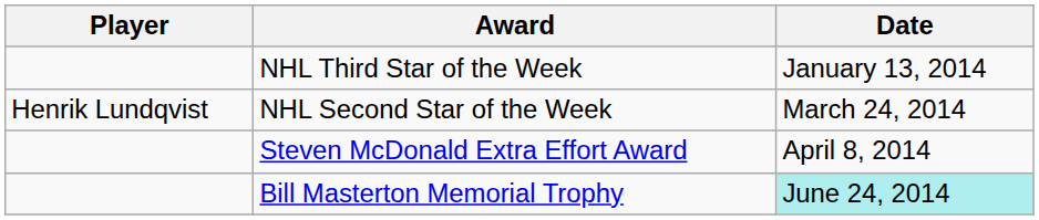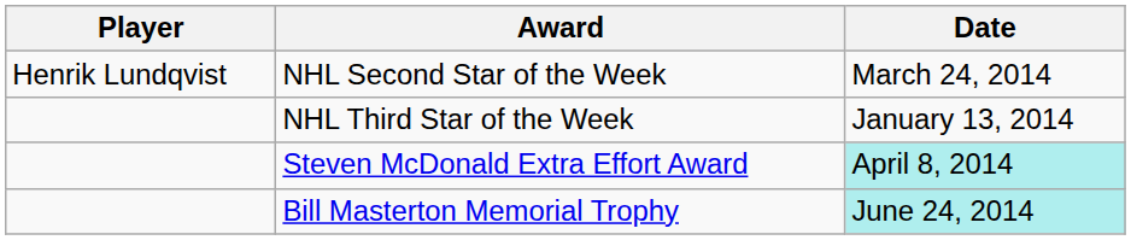rows swapped: NHL Third Star of the Week <-> NHL Second Star of the Week
Steven McDonald Extra Effort Award | Date: no background -> paleturquoise background
